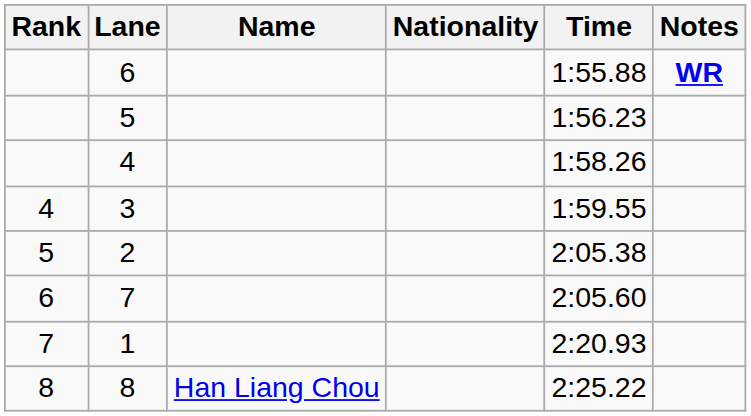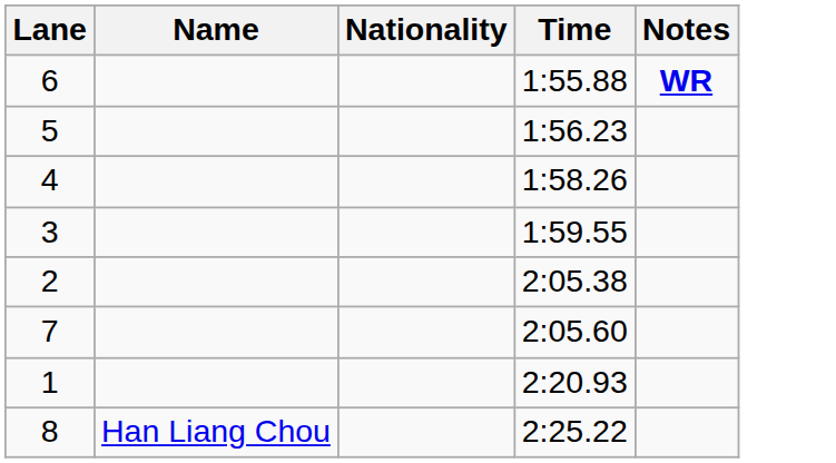- column: Rank | 4 | 5 | 6 | 7 | 8
